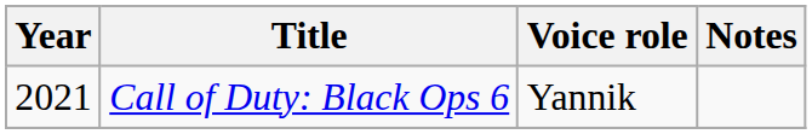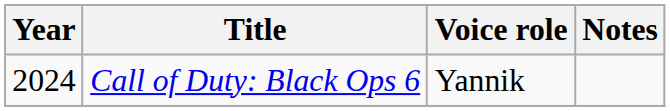Call of Duty: Black Ops 6 | Year: 2021 -> 2024
